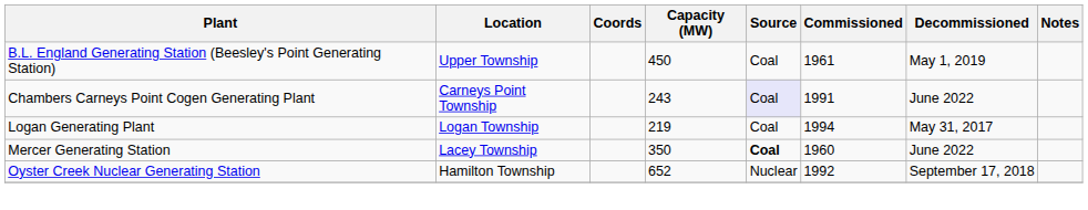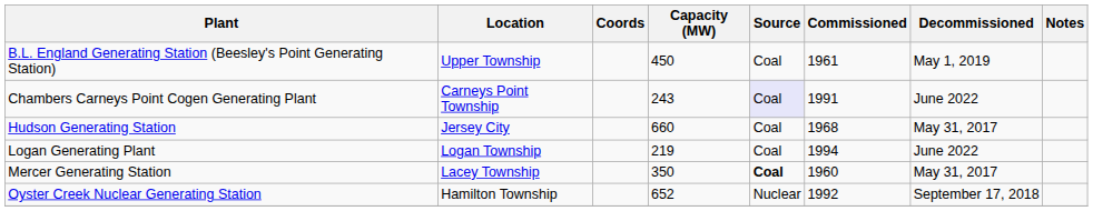+ row: Hudson Generating Station | Jersey City | 660 | Coal | 1968 | May 31, 2017
Logan Generating Plant | Decommissioned: May 31, 2017 -> June 2022
Mercer Generating Station | Decommissioned: June 2022 -> May 31, 2017
